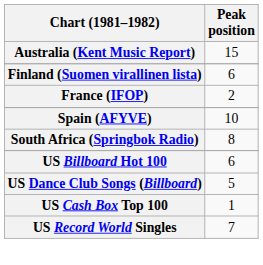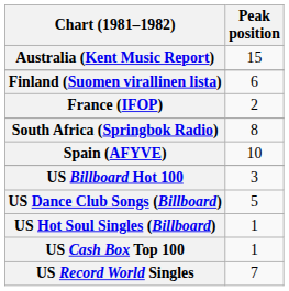rows swapped: South Africa (Springbok Radio) <-> Spain (AFYVE)
US Billboard Hot 100 | Peak position: 6 -> 3
+ row: US Hot Soul Singles (Billboard) | 1
